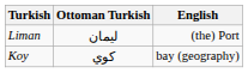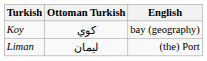rows swapped: Liman <-> Koy
